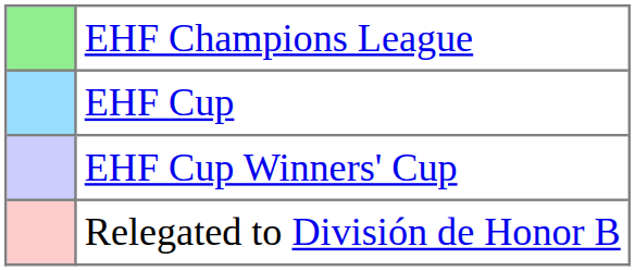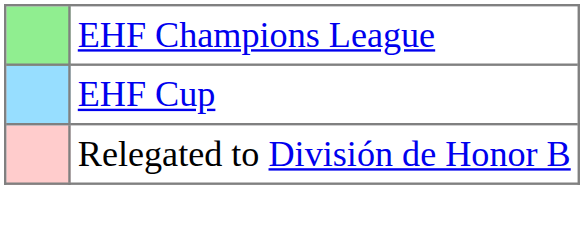- row: EHF Cup Winners' Cup
